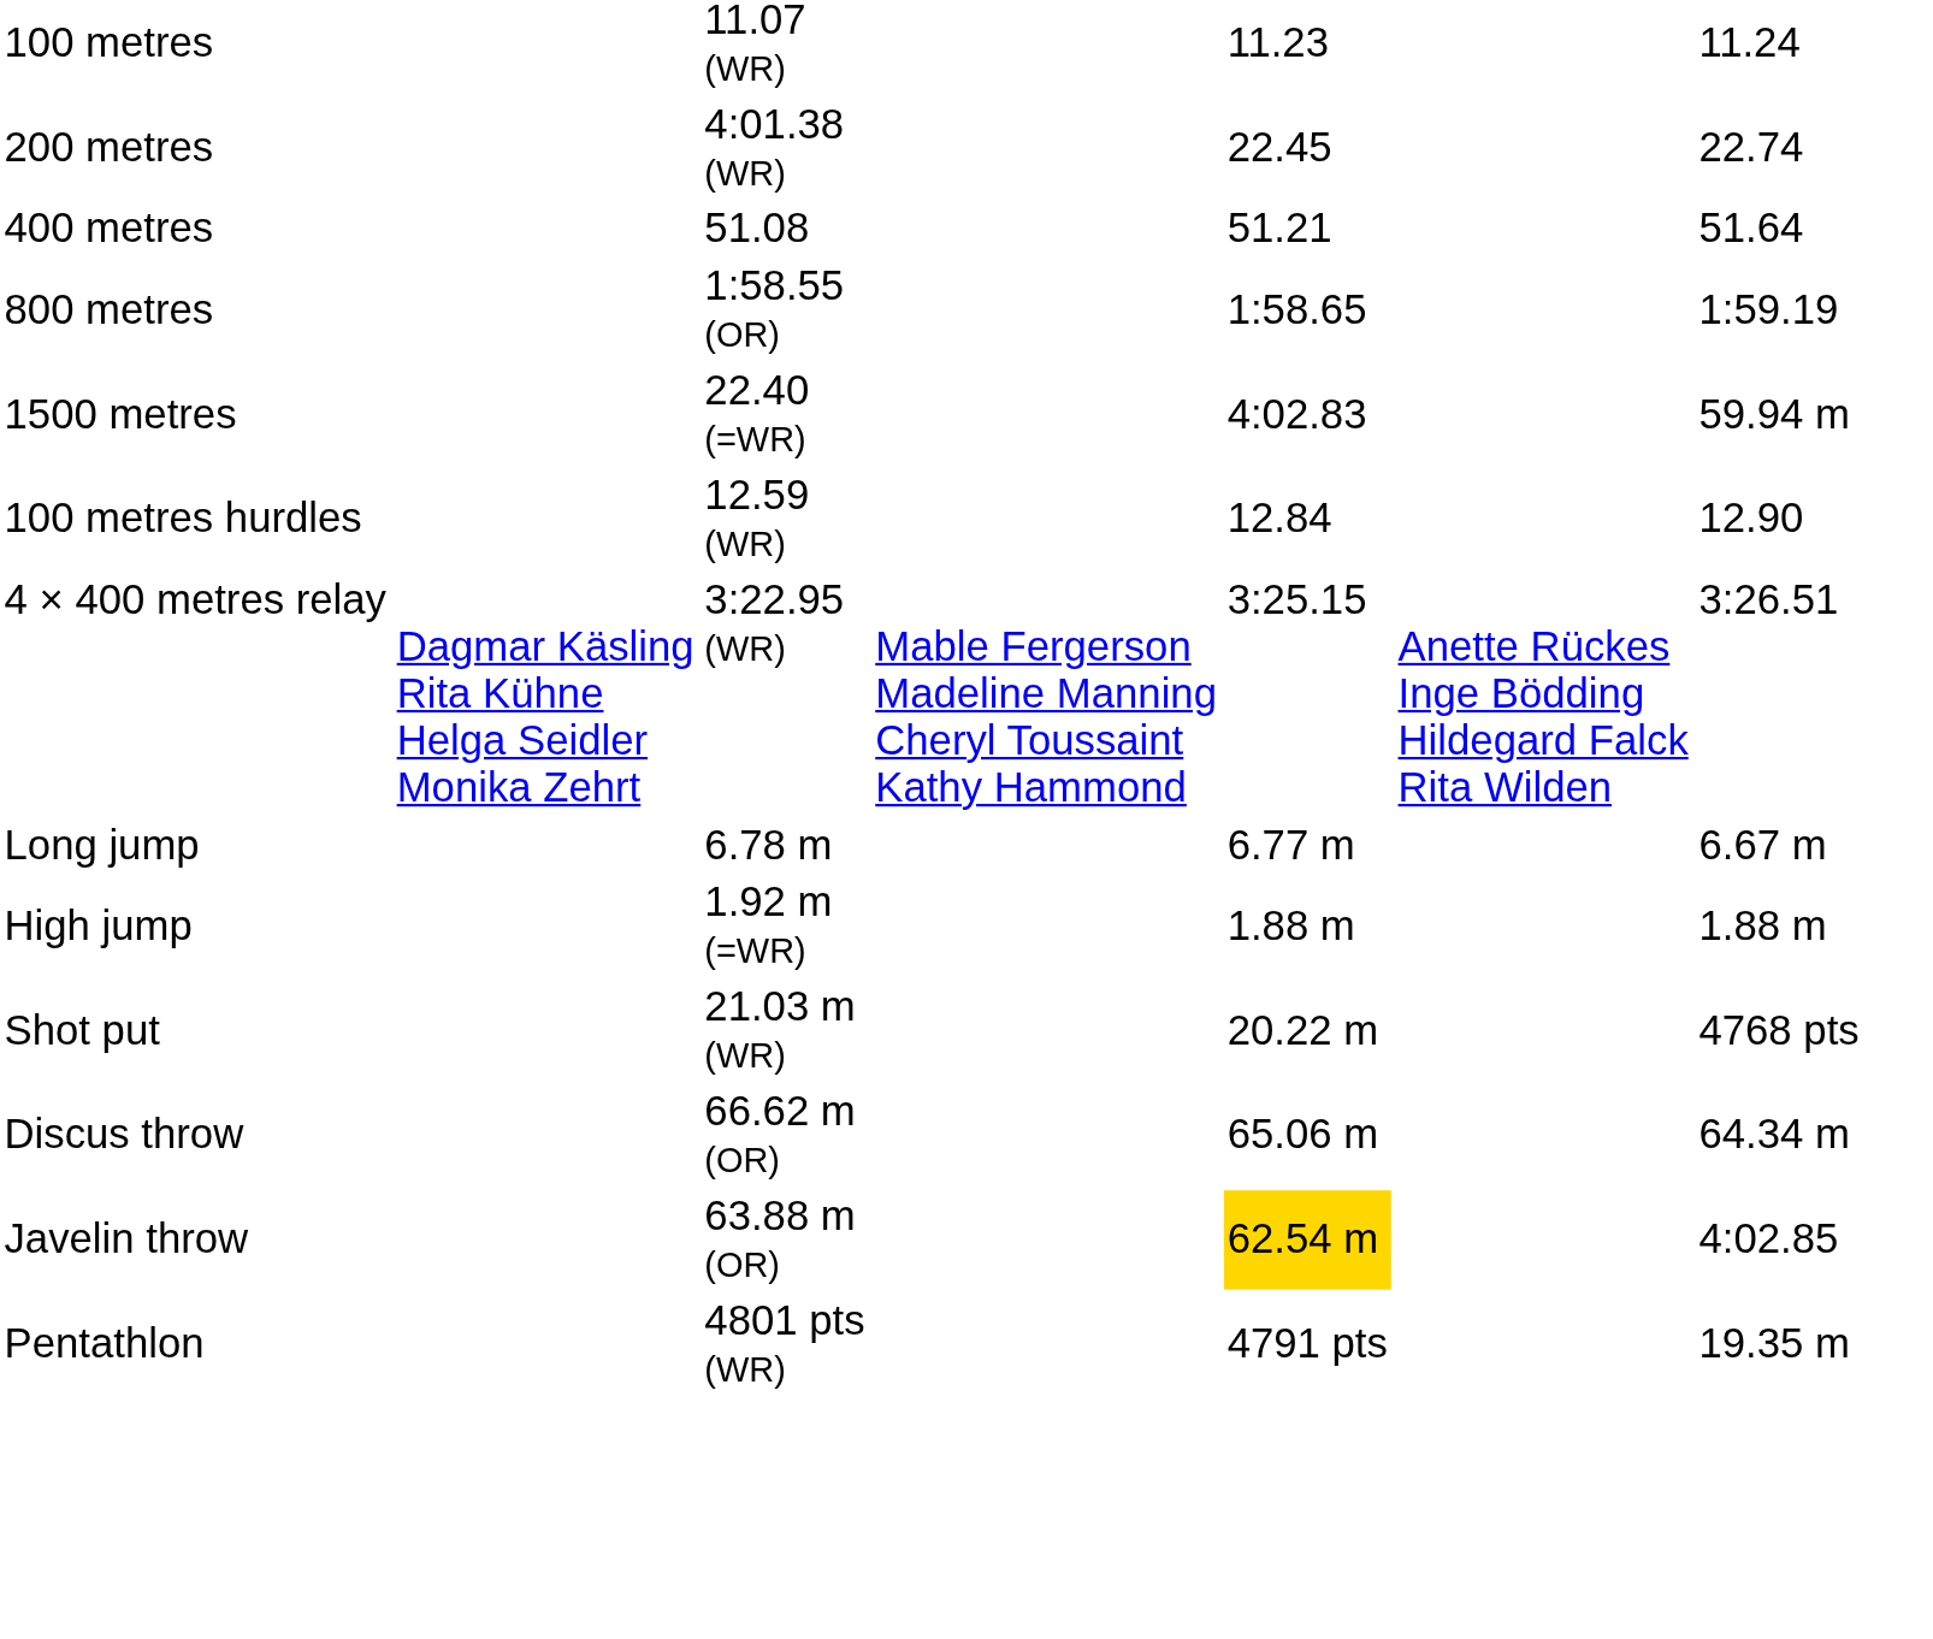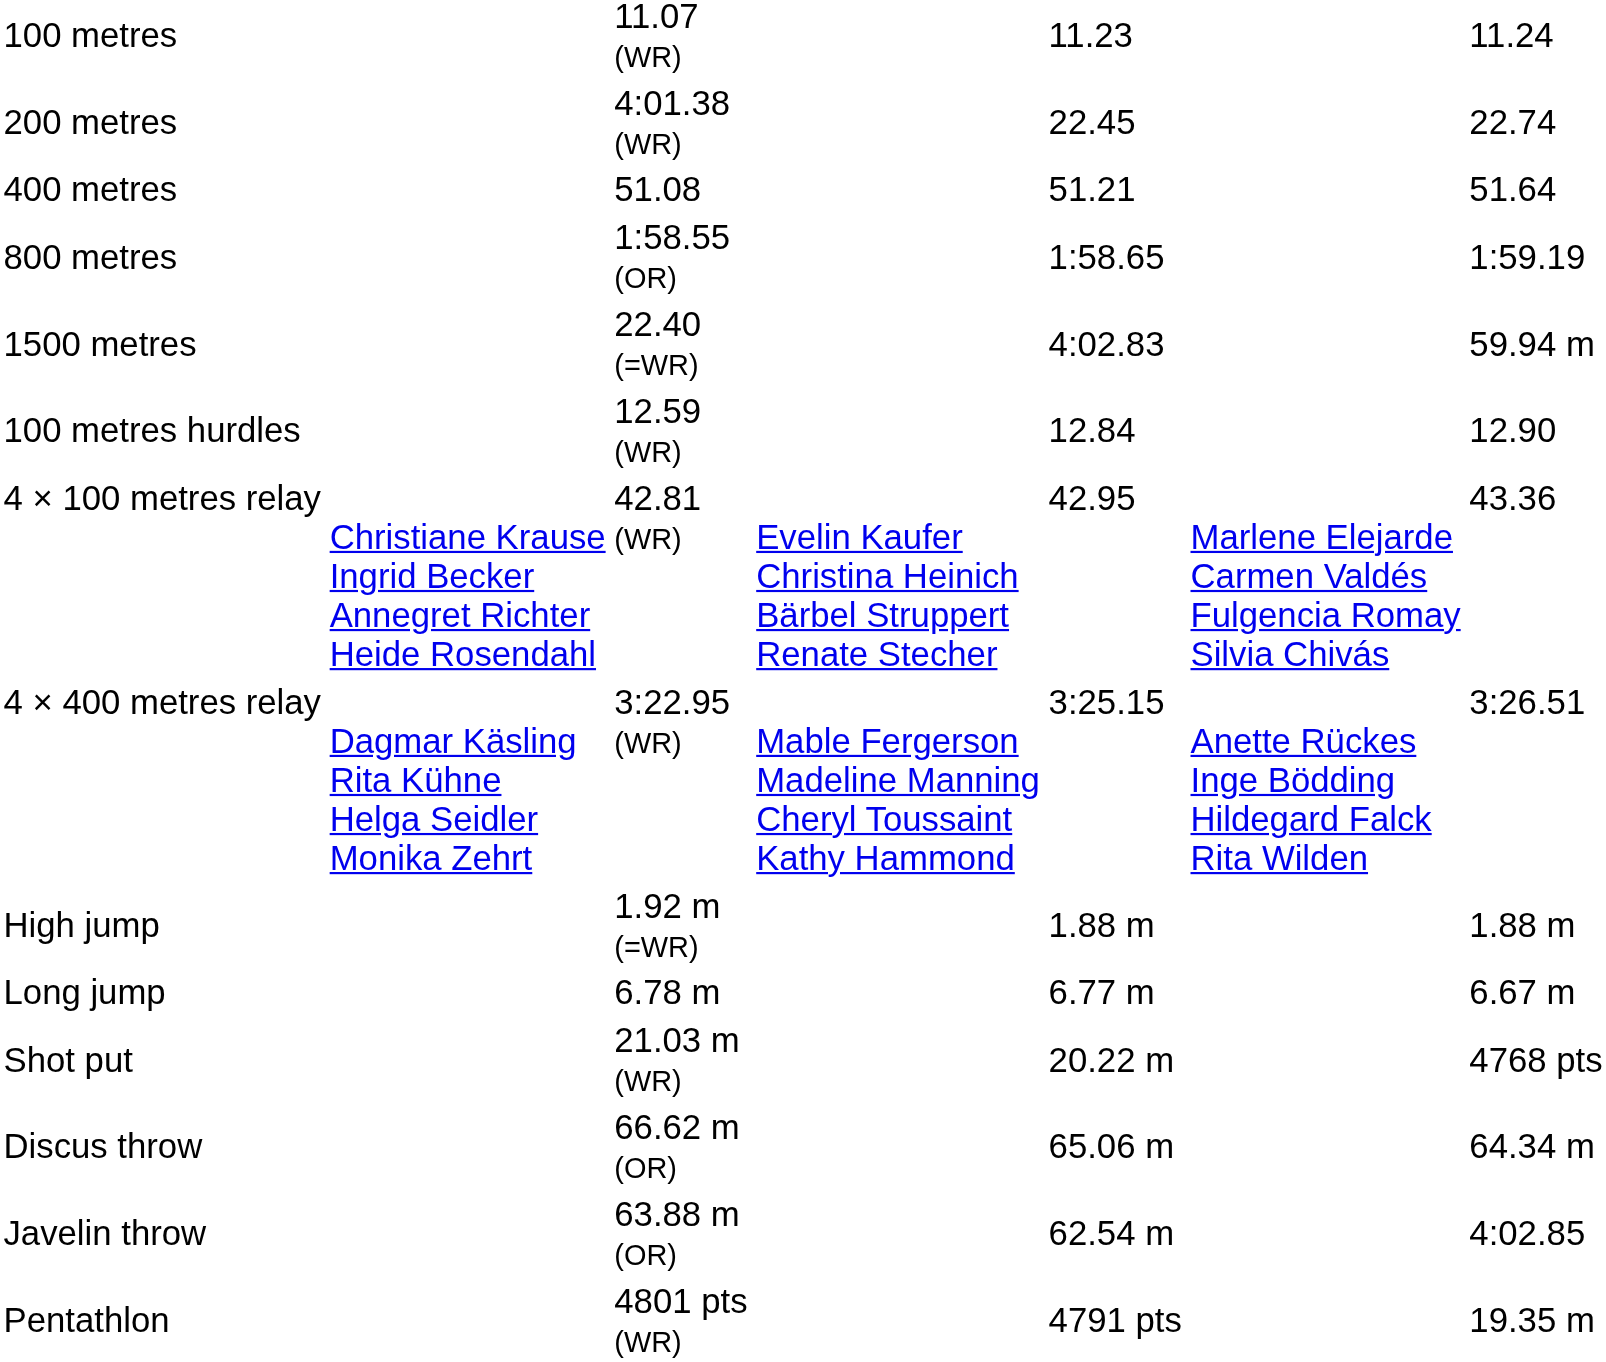+ row: 4 × 100 metres relay | Christiane Krause Ingrid Becker Annegret Richter Heide Rosendahl | 42.81 (WR) | Evelin Kaufer Christina Heinich Bärbel Struppert Renate Stecher | 42.95 | Marlene Elejarde Carmen Valdés Fulgencia Romay Silvia Chivás | 43.36
rows swapped: High jump <-> Long jump
Javelin throw | column 5: gold background -> no background
